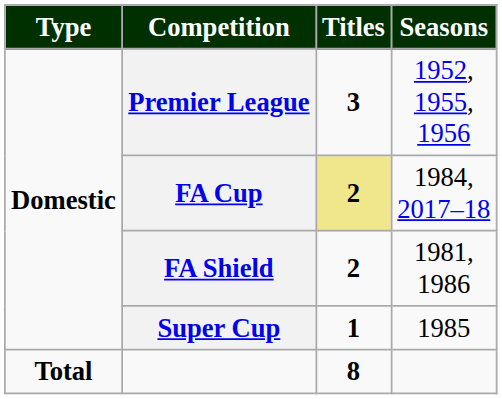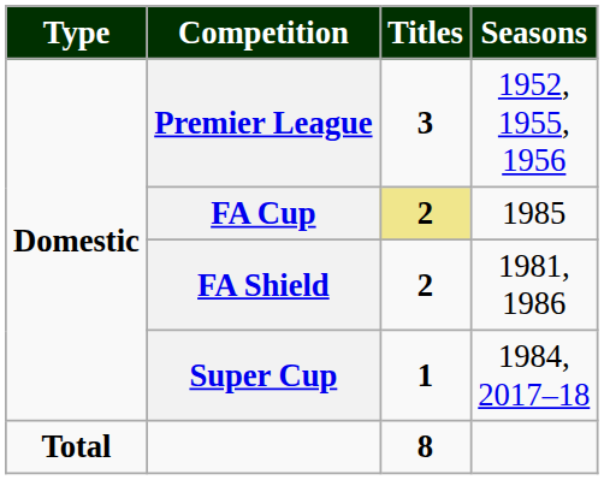FA Cup | Seasons: 1984, 2017–18 -> 1985
Super Cup | Seasons: 1985 -> 1984, 2017–18
